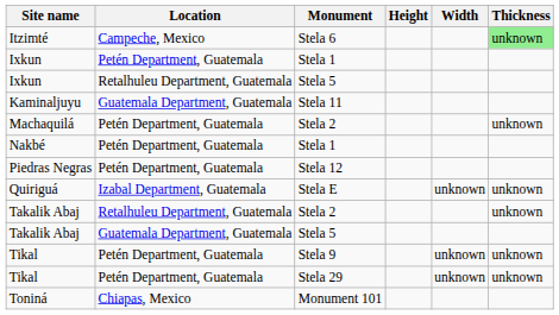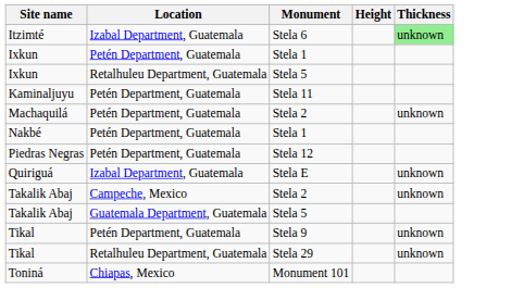- column: Width | unknown | unknown | unknown
Itzimté | Location: Campeche, Mexico -> Izabal Department, Guatemala
Kaminaljuyu | Location: Guatemala Department, Guatemala -> Petén Department, Guatemala
Takalik Abaj / Stela 2 | Location: Retalhuleu Department, Guatemala -> Campeche, Mexico
Tikal / Stela 29 | Location: Petén Department, Guatemala -> Retalhuleu Department, Guatemala
